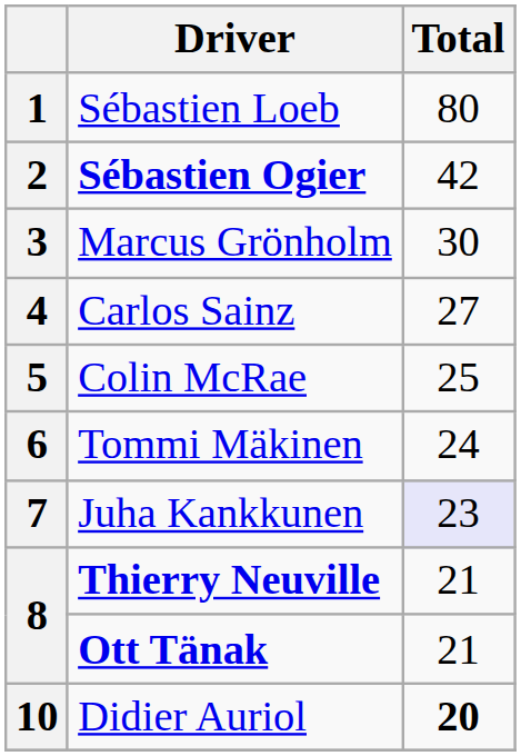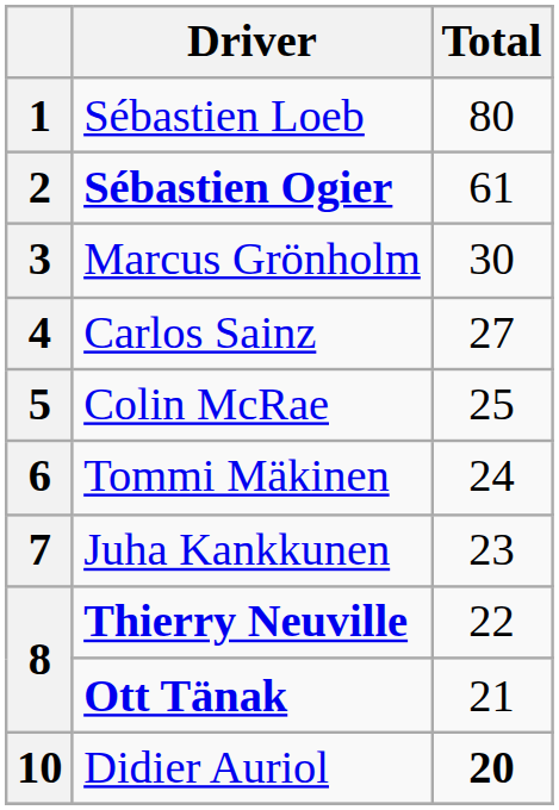2 | Total: 42 -> 61
7 | Total: lavender background -> no background
8 / Thierry Neuville | Total: 21 -> 22
